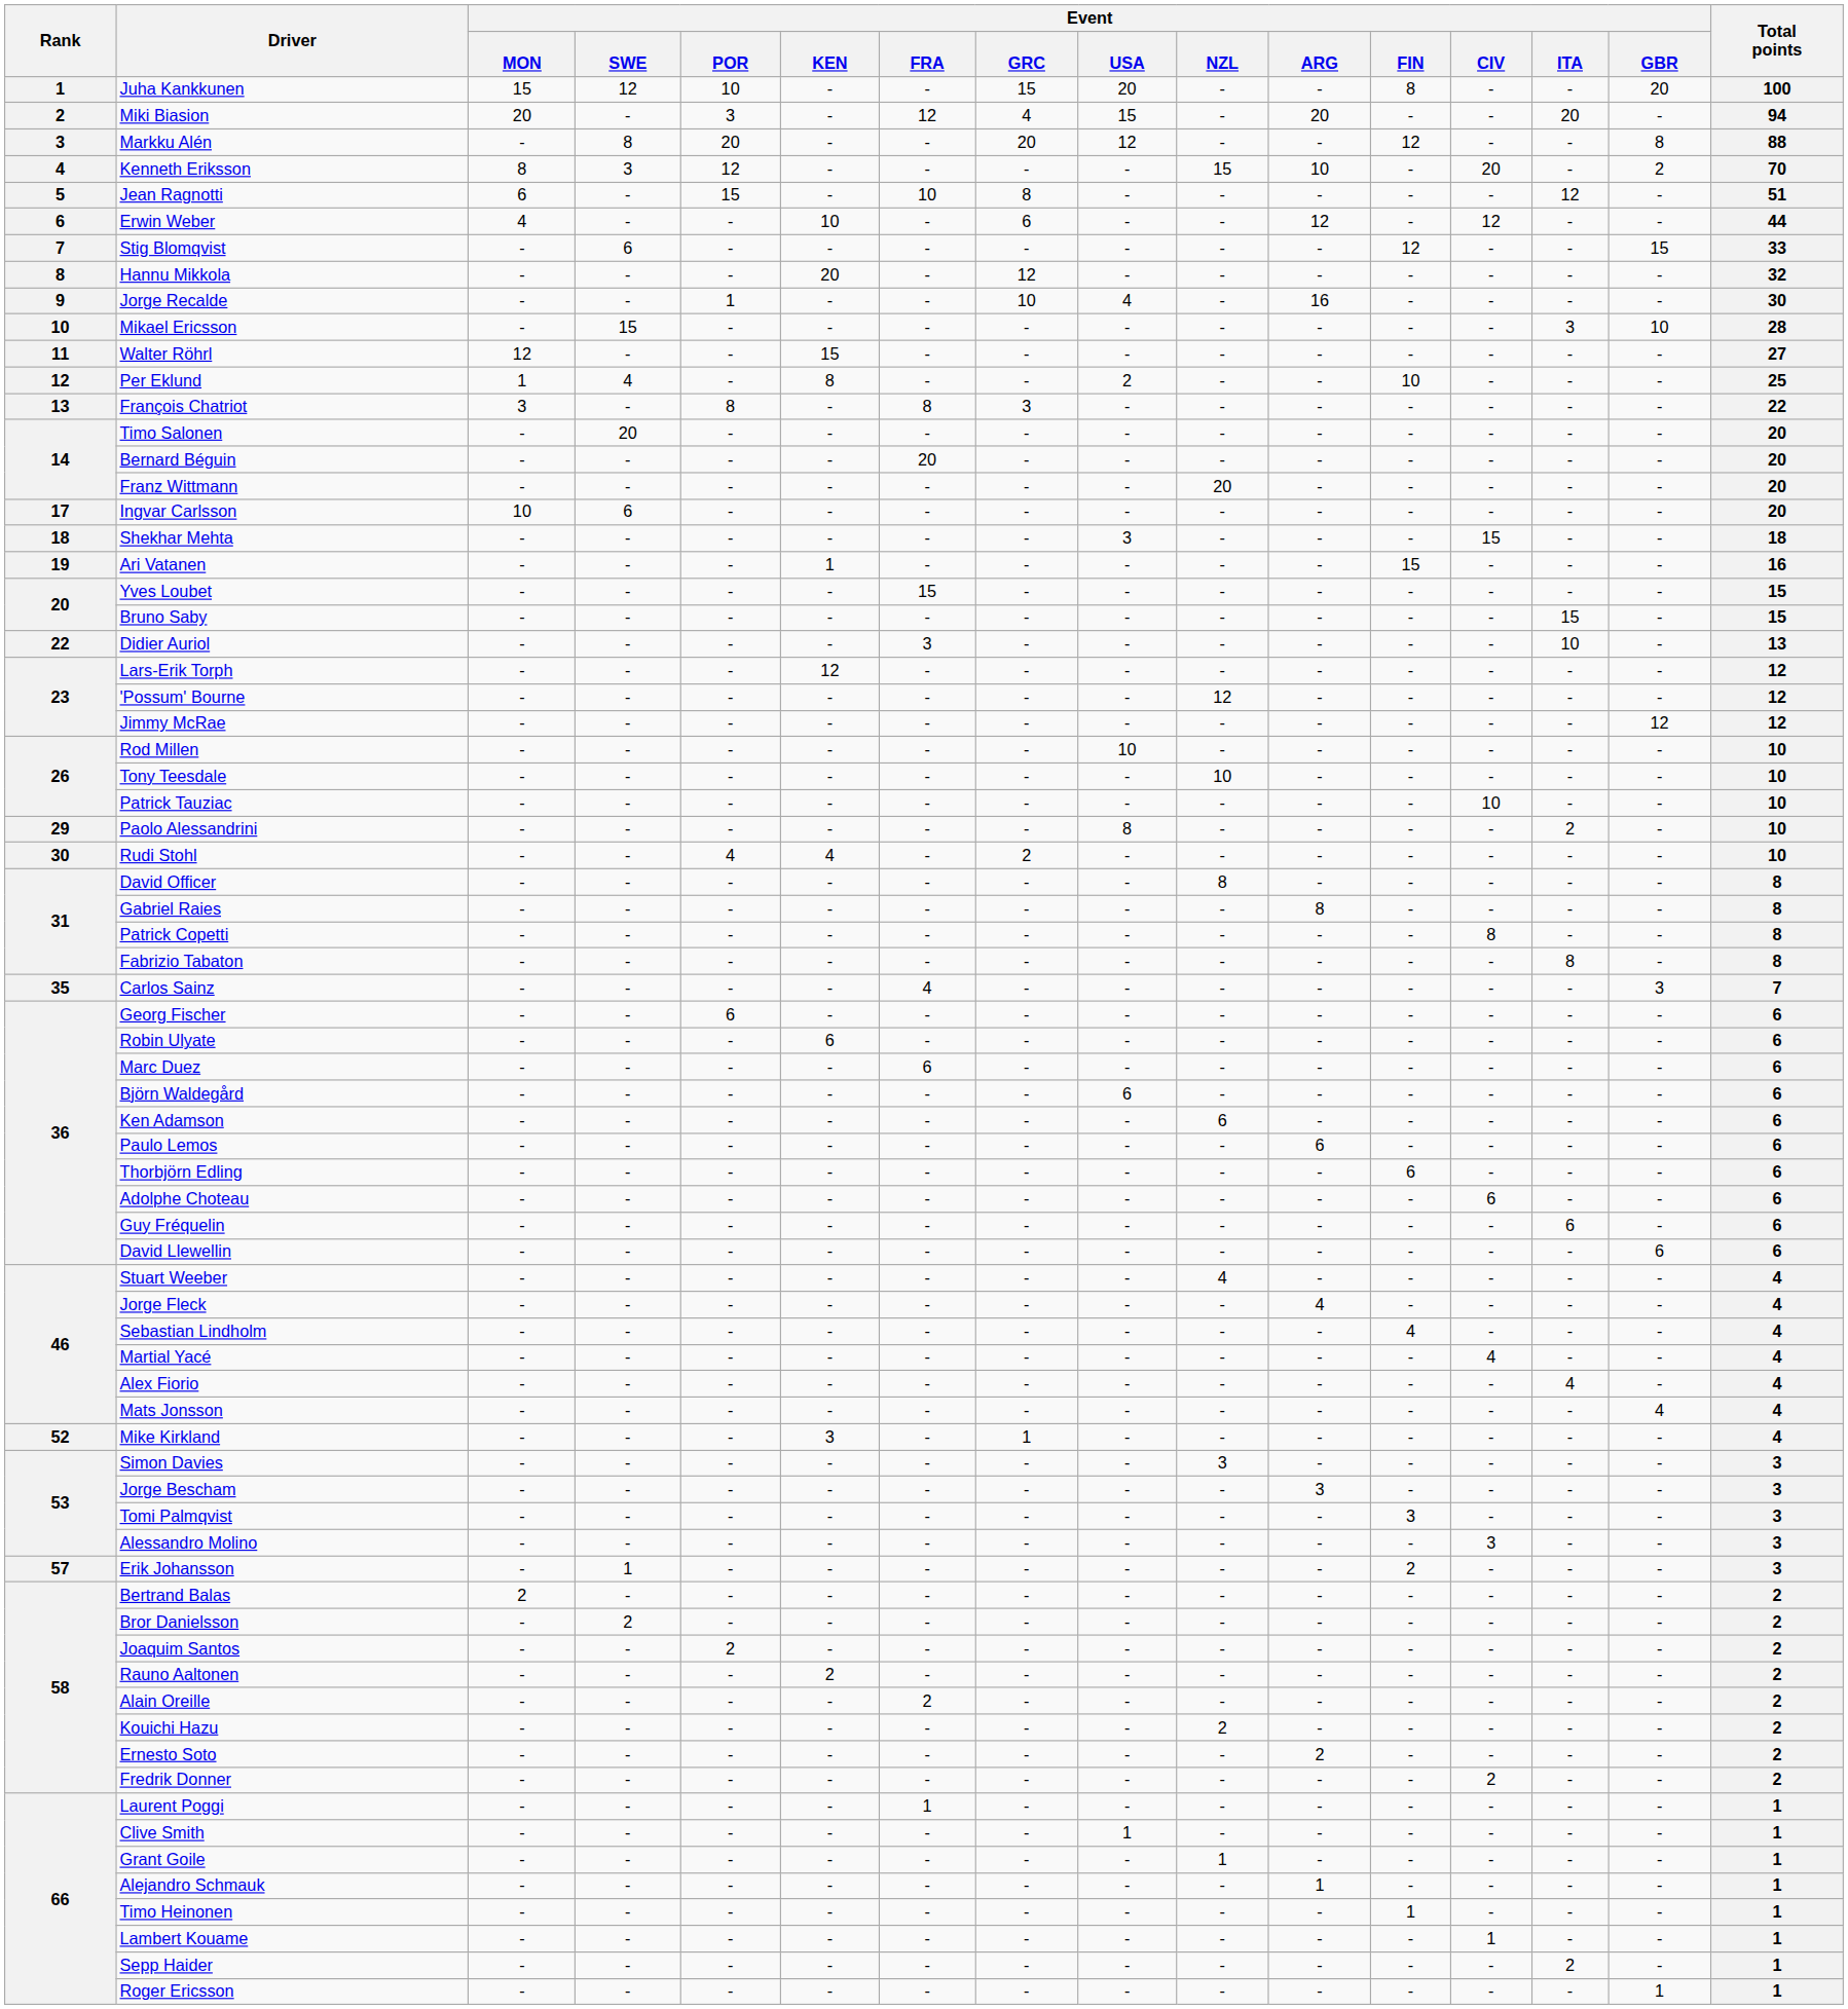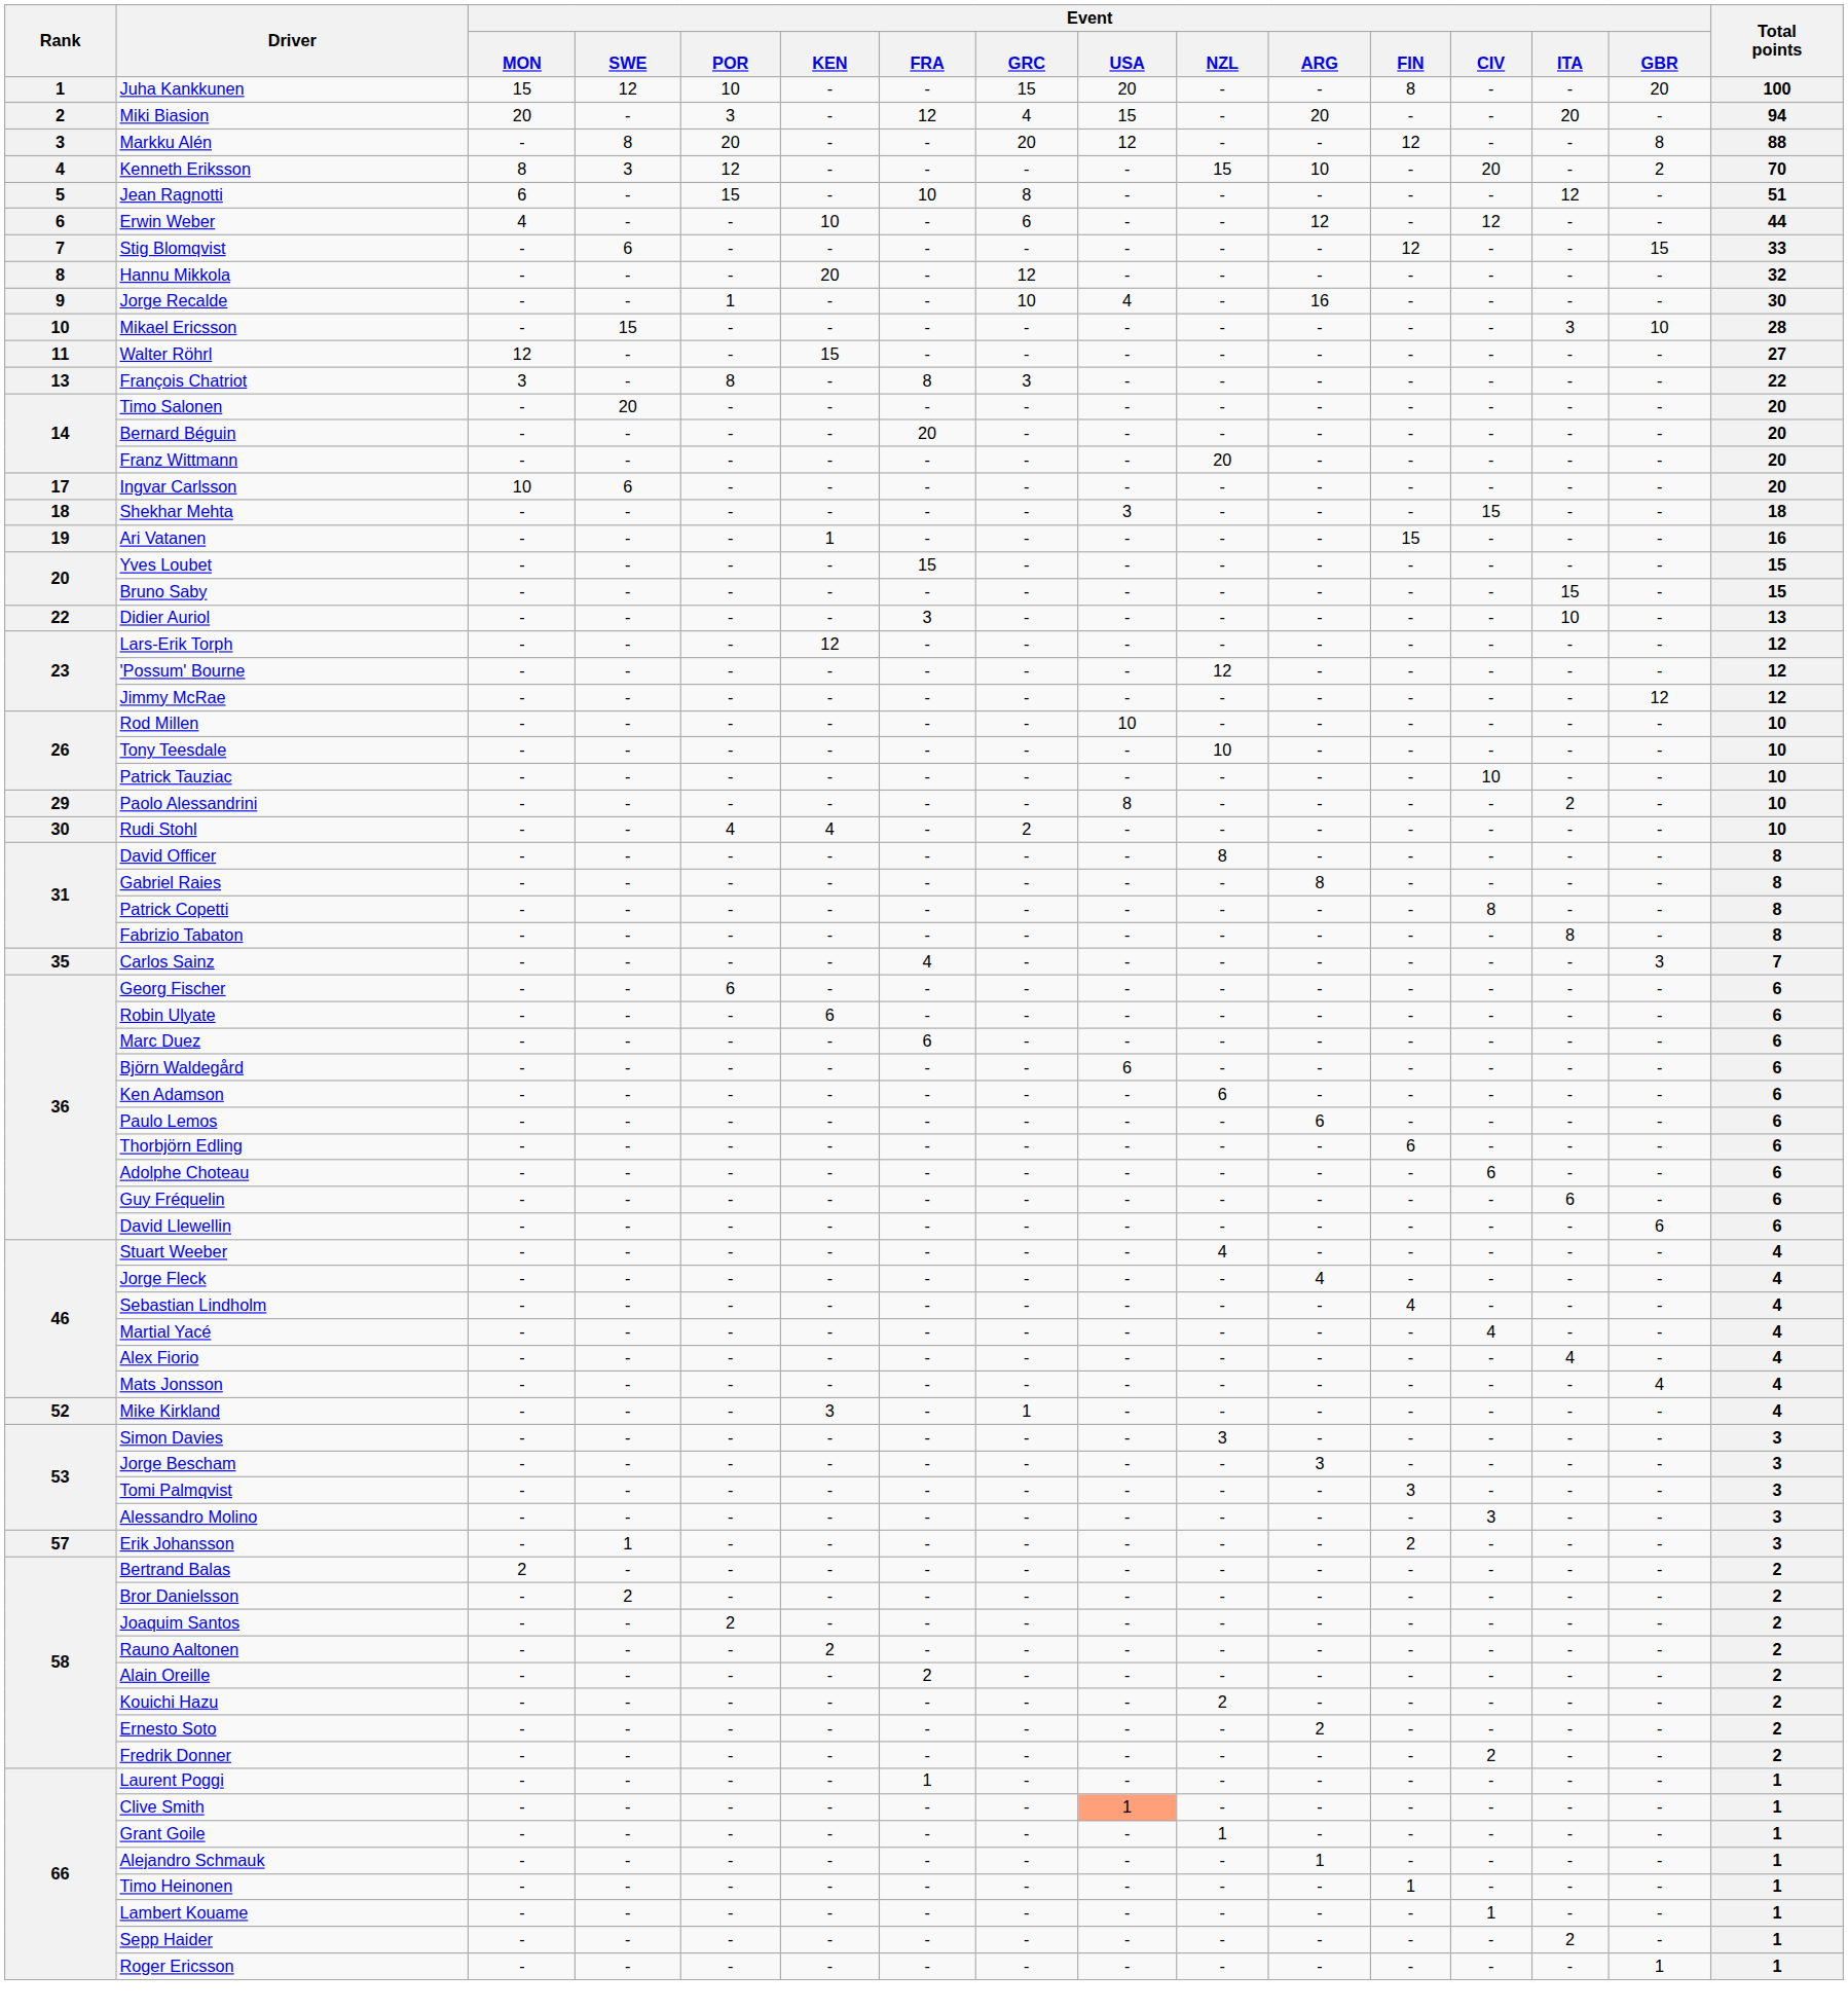- row: 12 | Per Eklund | 1 | 4 | - | 8 | - | - | 2 | - | - | 10 | - | - | - | 25
Clive Smith | Event / USA: no background -> lightsalmon background
